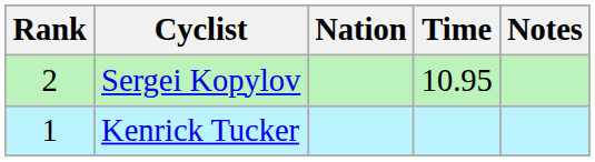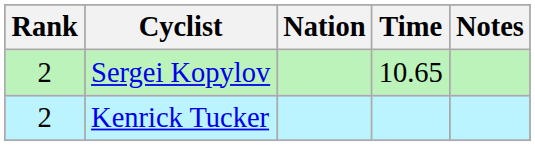Sergei Kopylov | Time: 10.95 -> 10.65
Kenrick Tucker | Rank: 1 -> 2
